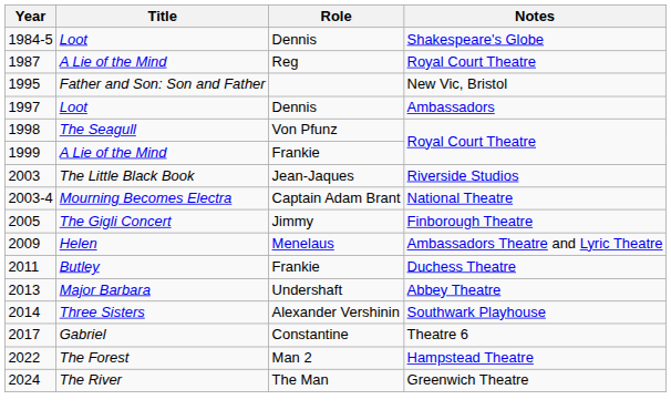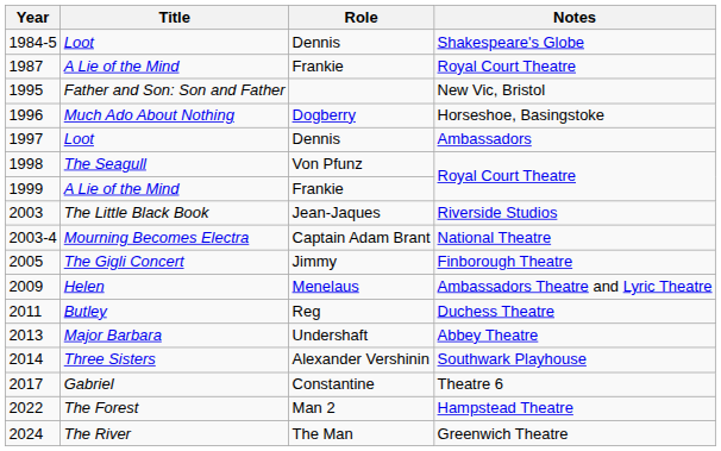1987 | Role: Reg -> Frankie
+ row: 1996 | Much Ado About Nothing | Dogberry | Horseshoe, Basingstoke
2011 | Role: Frankie -> Reg
